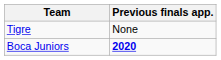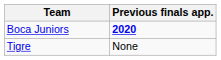rows swapped: Boca Juniors <-> Tigre
